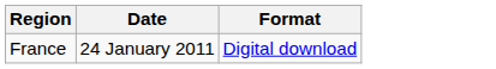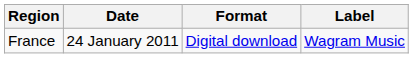+ column: Label | Wagram Music
